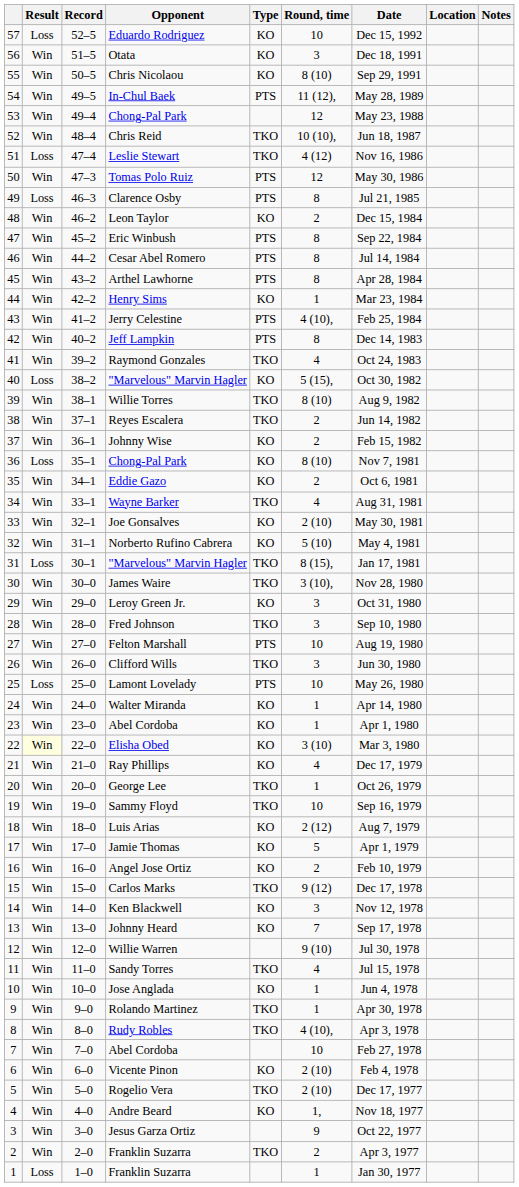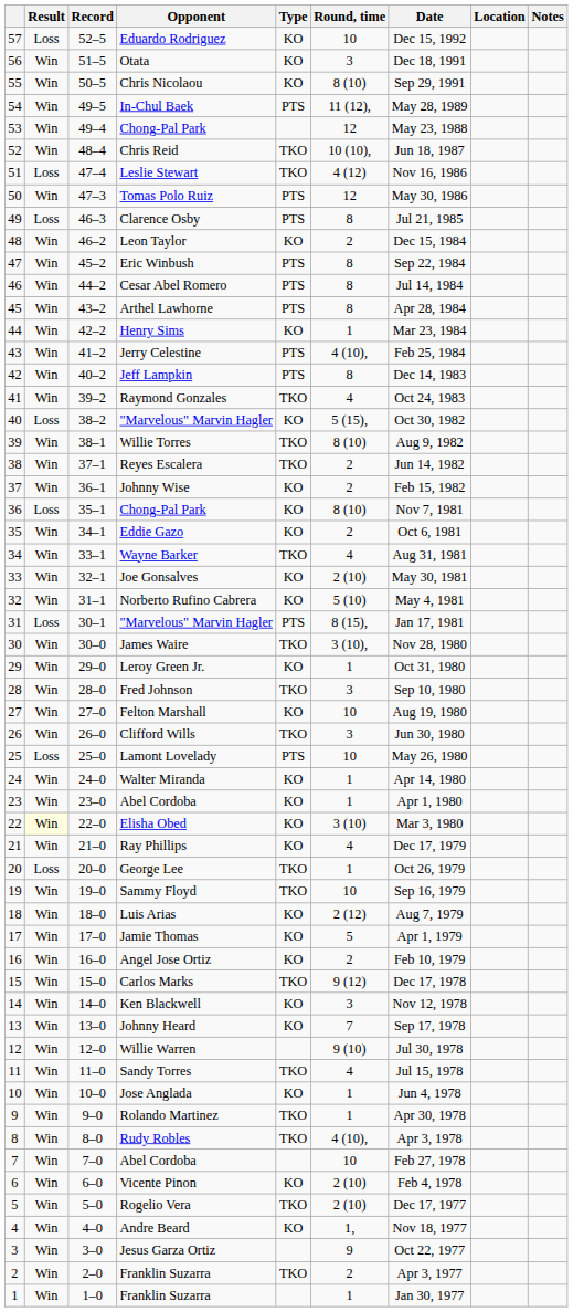31 / "Marvelous" Marvin Hagler | Type: TKO -> PTS
Leroy Green Jr. | Round, time: 3 -> 1
Felton Marshall | Type: PTS -> KO
George Lee | Result: Win -> Loss
1 / Franklin Suzarra | Result: Loss -> Win
